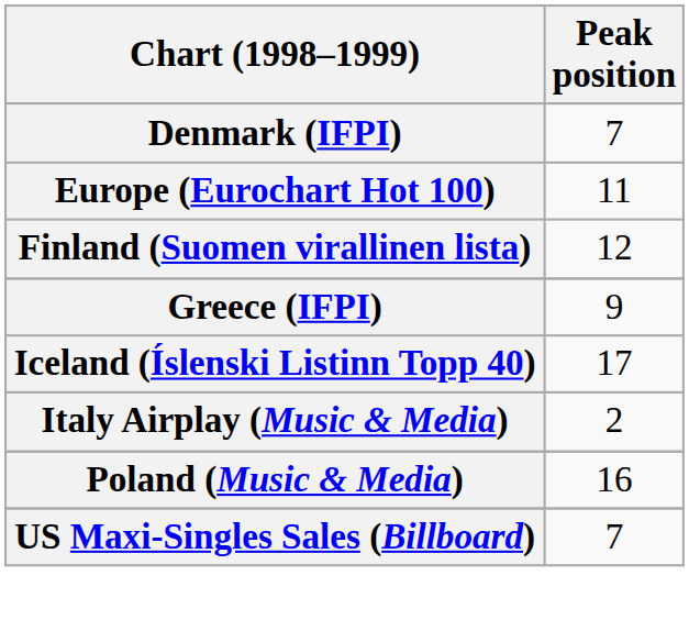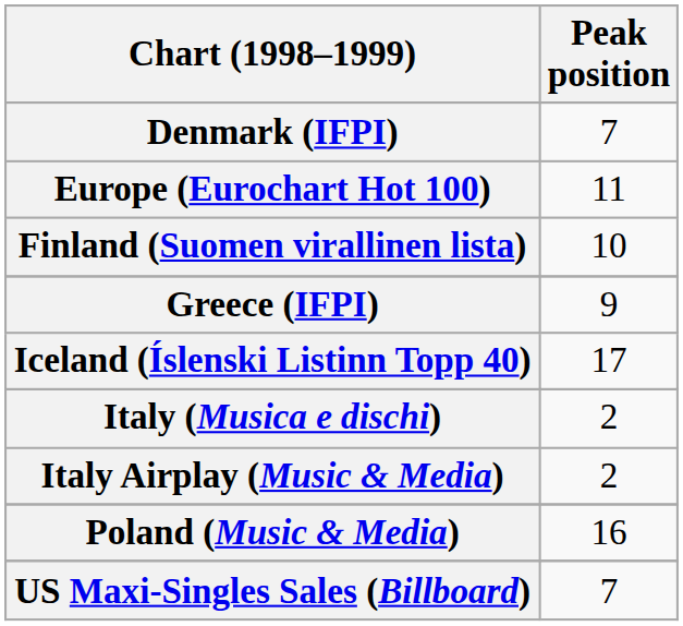Finland (Suomen virallinen lista) | Peak position: 12 -> 10
+ row: Italy (Musica e dischi) | 2
